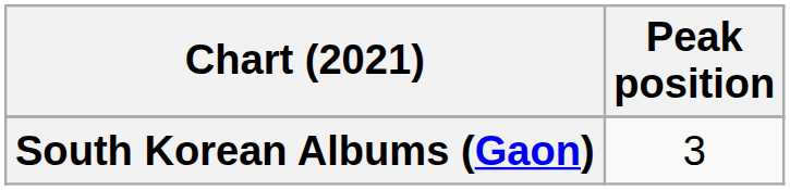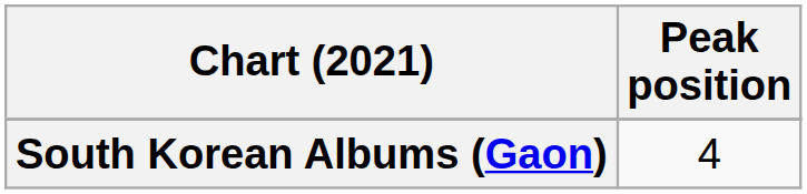South Korean Albums (Gaon) | Peak position: 3 -> 4
